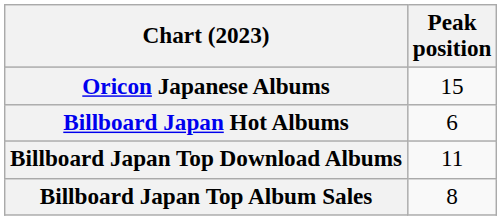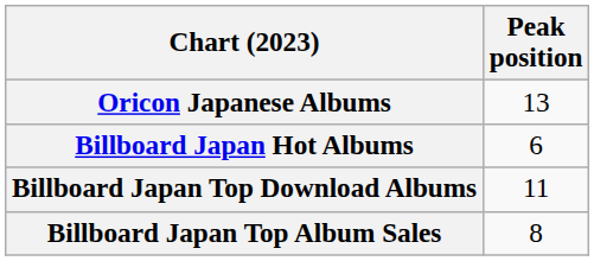Oricon Japanese Albums | Peak position: 15 -> 13
